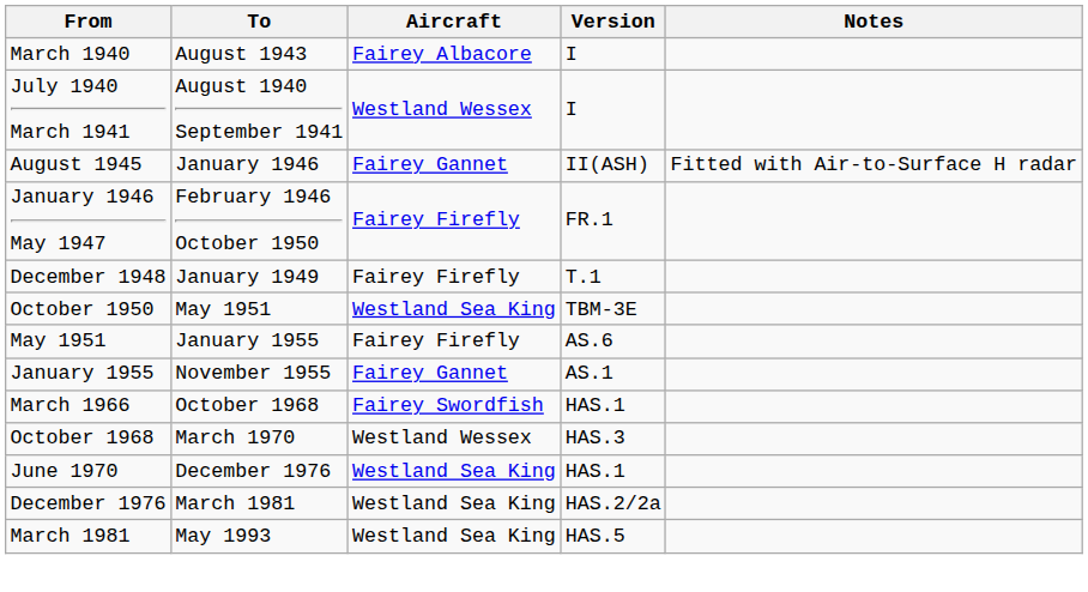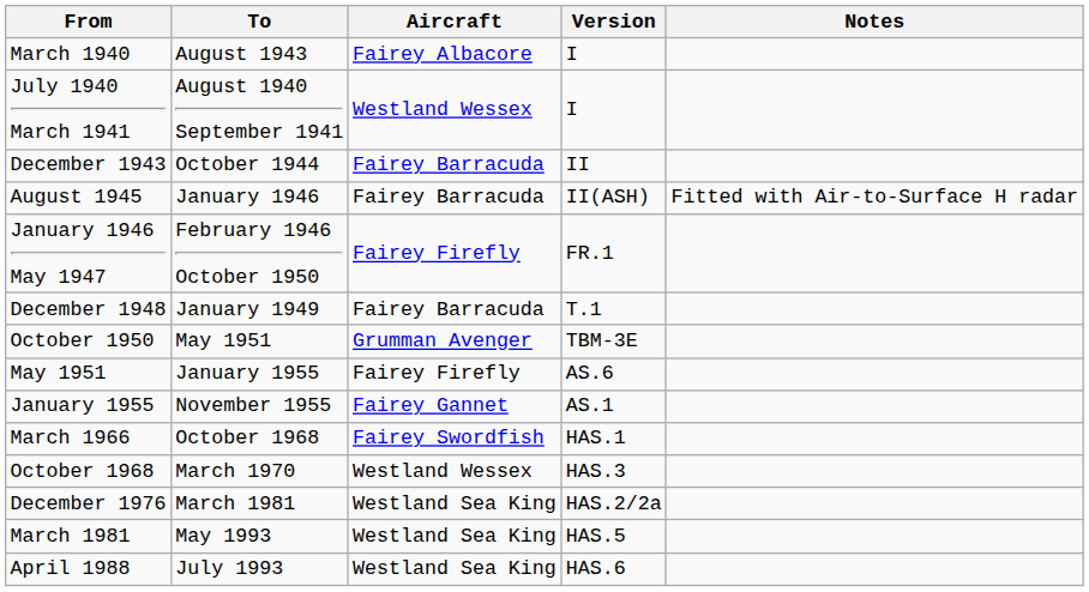+ row: December 1943 | October 1944 | Fairey Barracuda | II
August 1945 | Aircraft: Fairey Gannet -> Fairey Barracuda
December 1948 | Aircraft: Fairey Firefly -> Fairey Barracuda
October 1950 | Aircraft: Westland Sea King -> Grumman Avenger
- row: June 1970 | December 1976 | Westland Sea King | HAS.1
+ row: April 1988 | July 1993 | Westland Sea King | HAS.6
